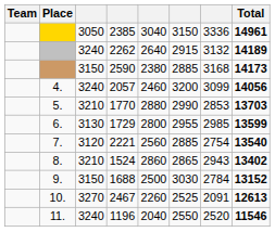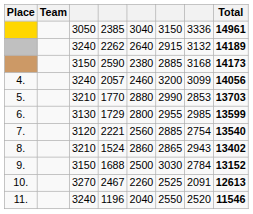columns swapped: Place <-> Team
